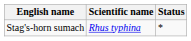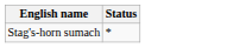- column: Scientific name | Rhus typhina
